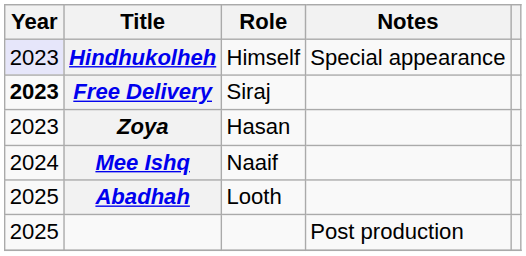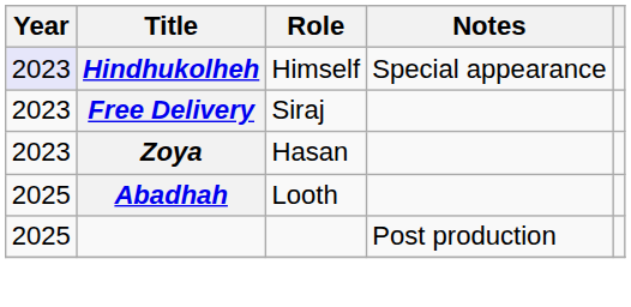Free Delivery | Year: bold -> normal
- row: 2024 | Mee Ishq | Naaif
